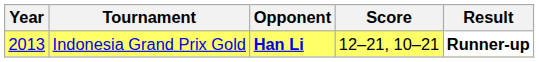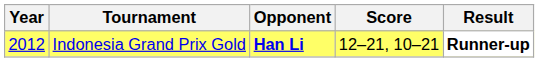Indonesia Grand Prix Gold | Year: 2013 -> 2012
